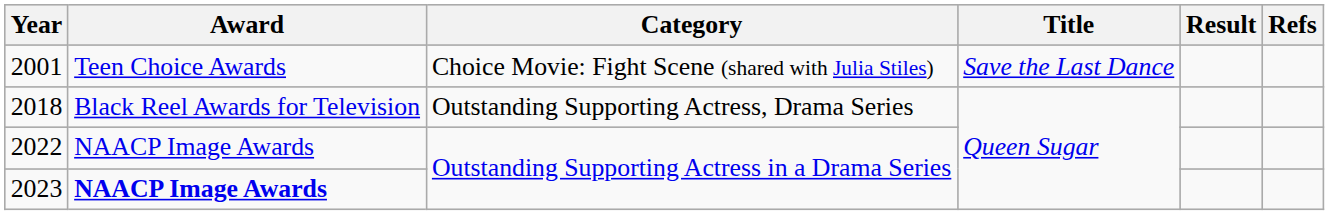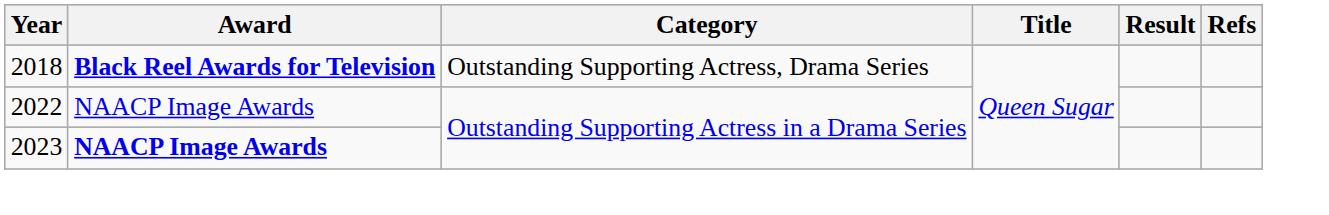- row: 2001 | Teen Choice Awards | Choice Movie: Fight Scene (shared with Julia Stiles) | Save the Last Dance
2018 | Award: normal -> bold
